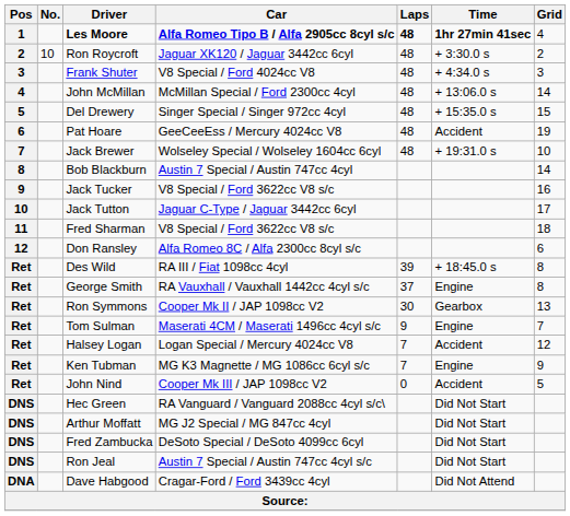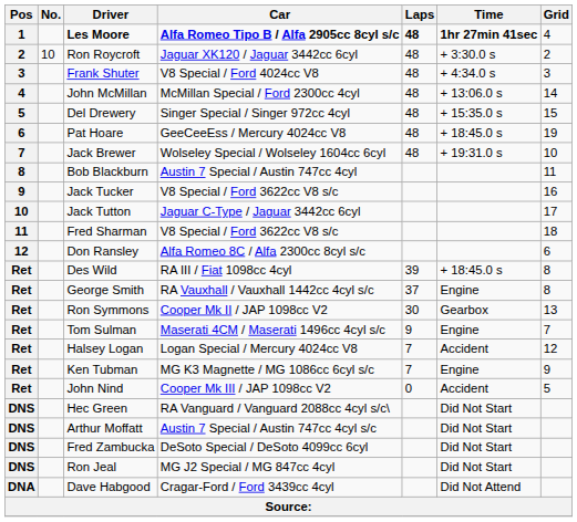Pat Hoare | Time: Accident -> + 18:45.0 s
Bob Blackburn | Grid: 14 -> 11
Arthur Moffatt | Car: MG J2 Special / MG 847cc 4cyl -> Austin 7 Special / Austin 747cc 4cyl s/c
Ron Jeal | Car: Austin 7 Special / Austin 747cc 4cyl s/c -> MG J2 Special / MG 847cc 4cyl
